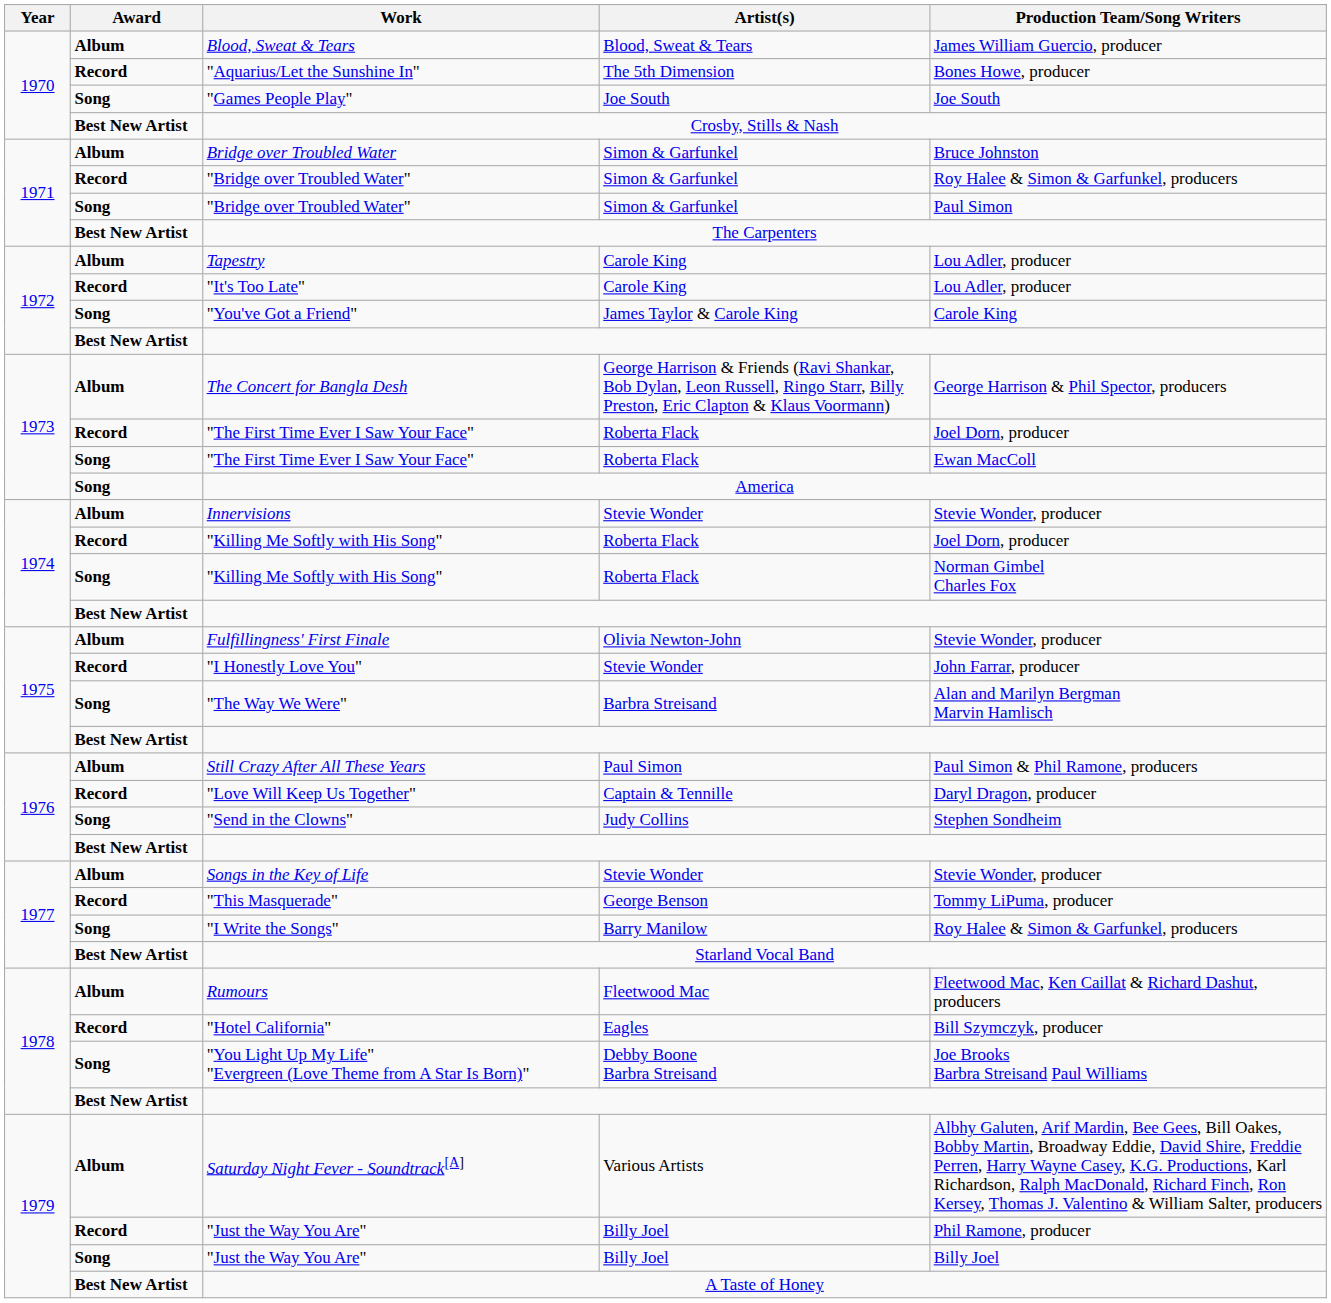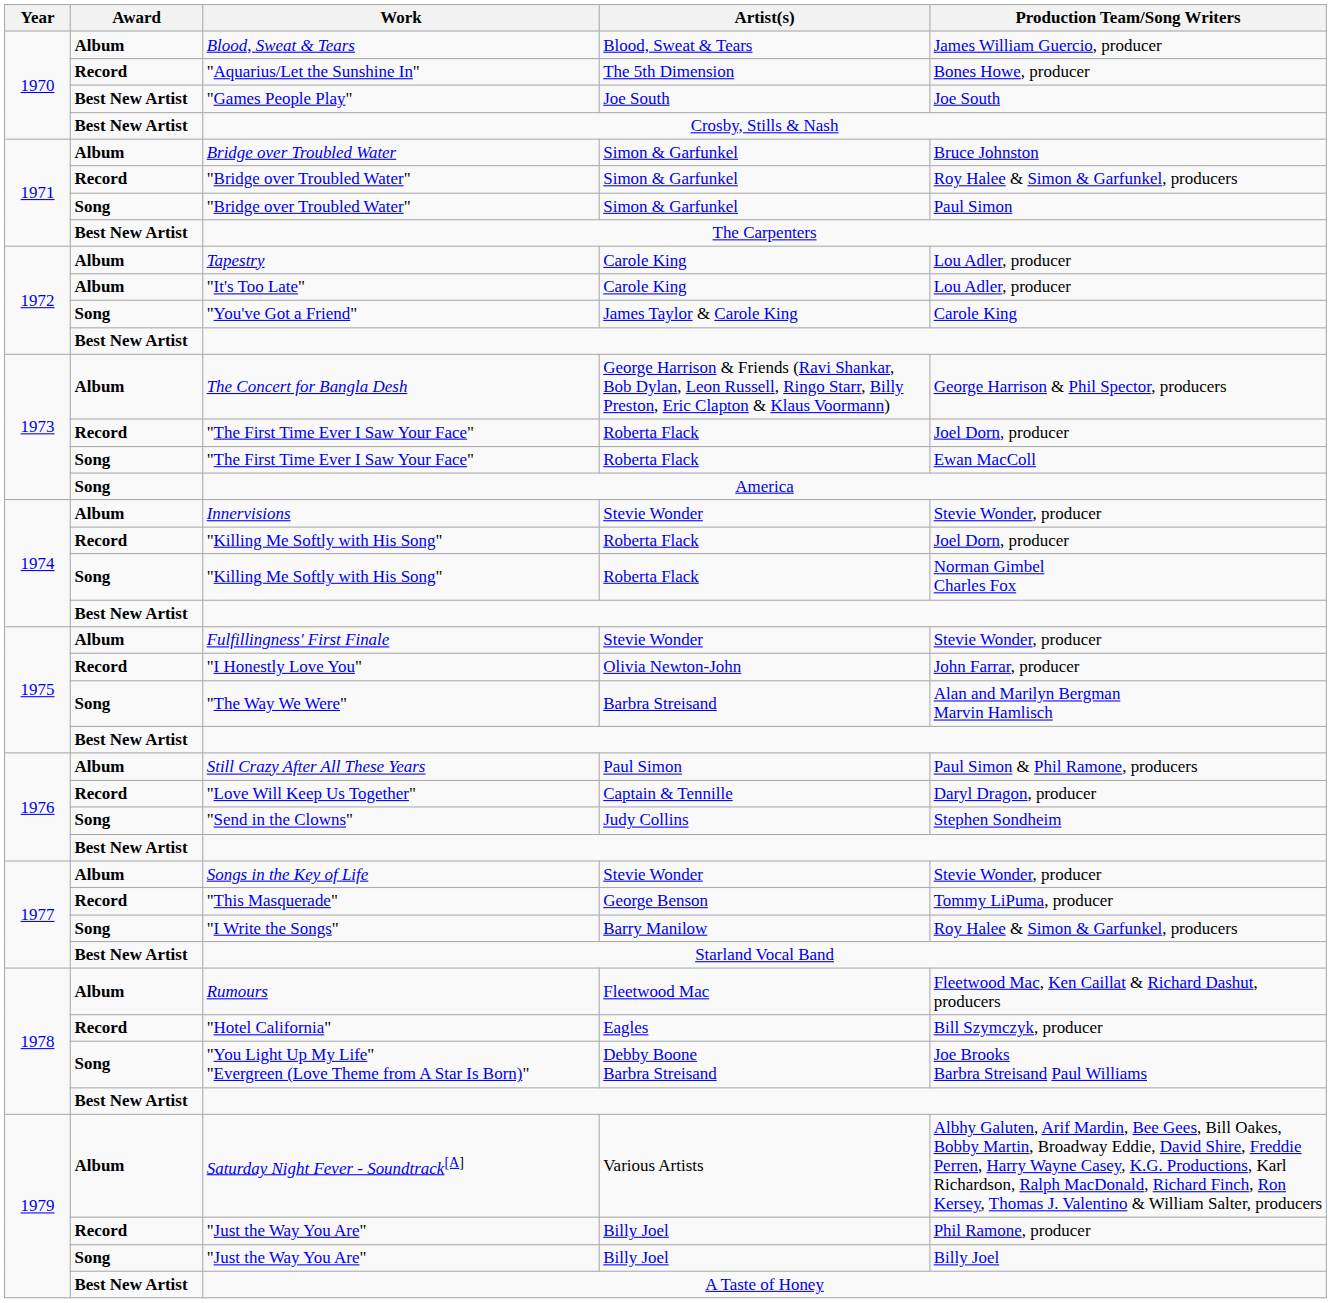"Games People Play" | Award: Song -> Best New Artist
"It's Too Late" | Award: Record -> Album
Fulfillingness' First Finale | Artist(s): Olivia Newton-John -> Stevie Wonder
"I Honestly Love You" | Artist(s): Stevie Wonder -> Olivia Newton-John
